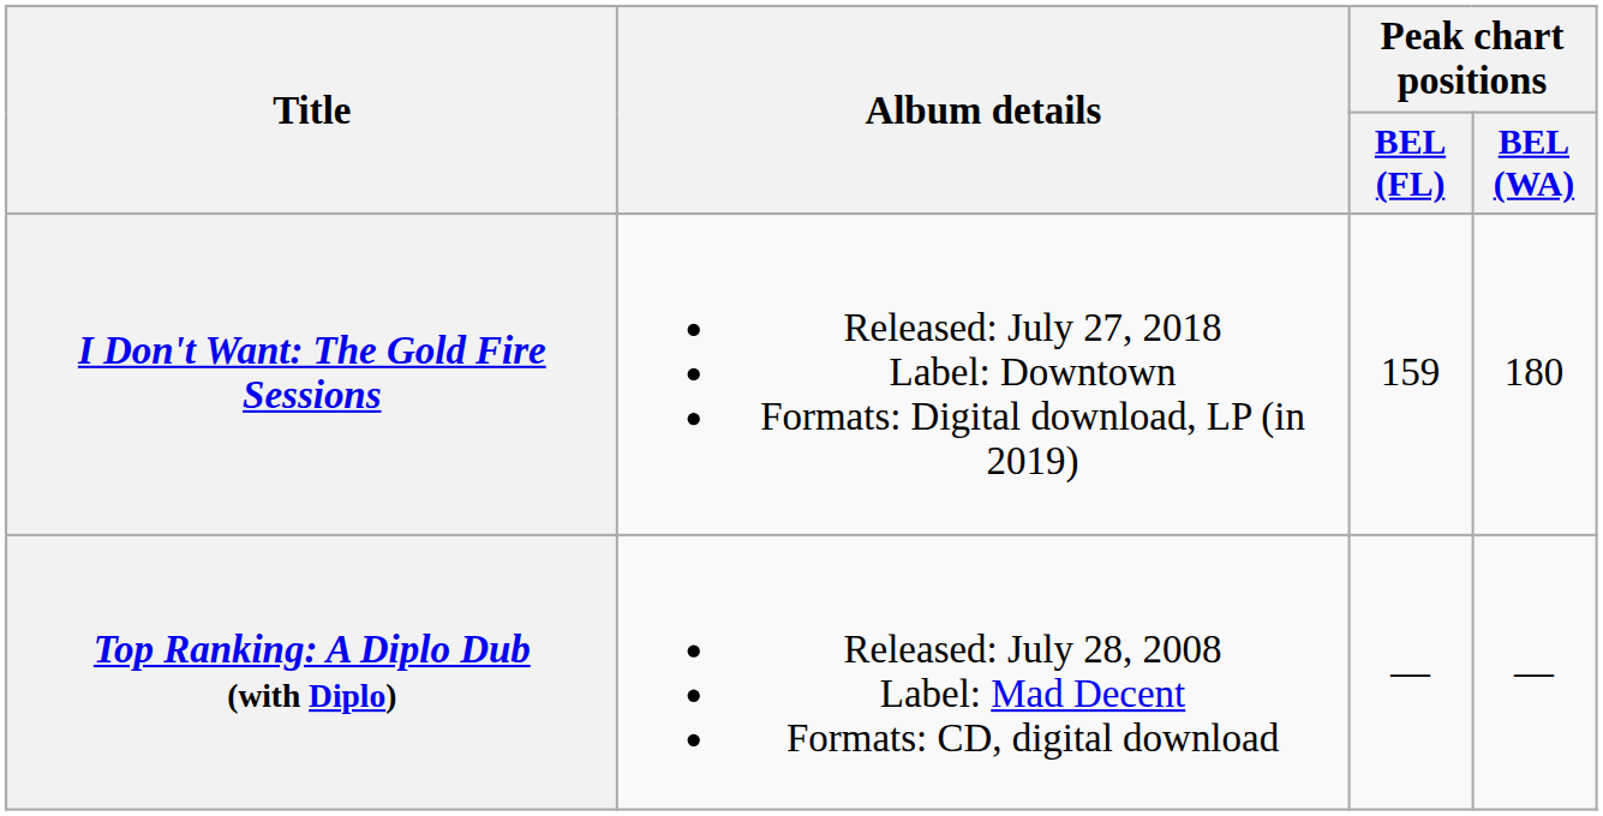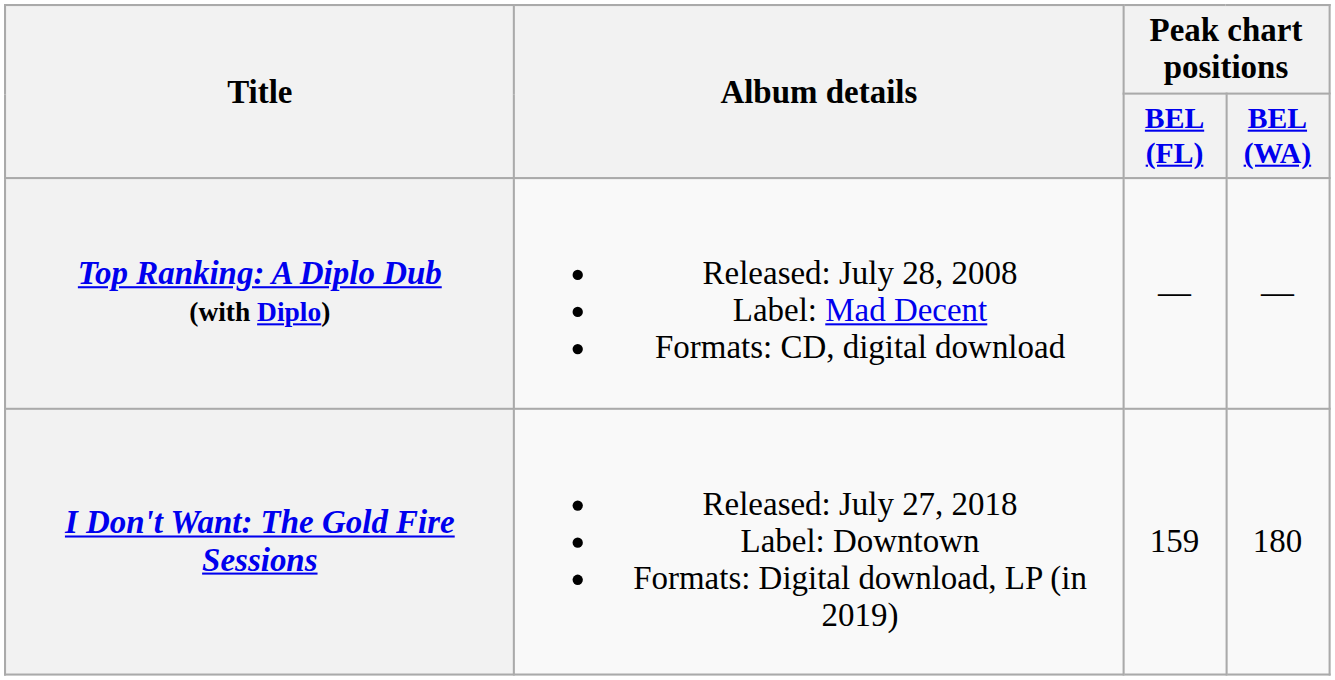rows swapped: Top Ranking: A Diplo Dub (with Diplo) <-> I Don't Want: The Gold Fire Sessions
